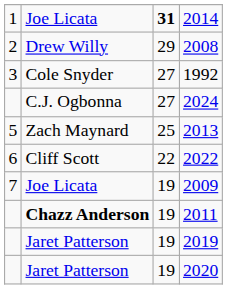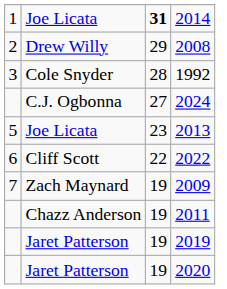1992 | column 3: 27 -> 28
2013 | column 2: Zach Maynard -> Joe Licata
2013 | column 3: 25 -> 23
2009 | column 2: Joe Licata -> Zach Maynard
2011 | column 2: bold -> normal
